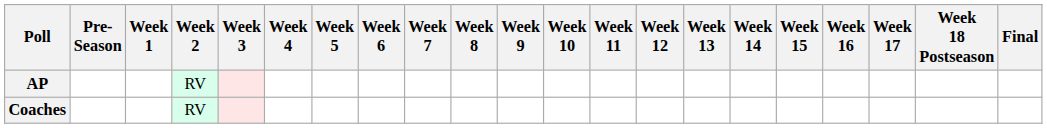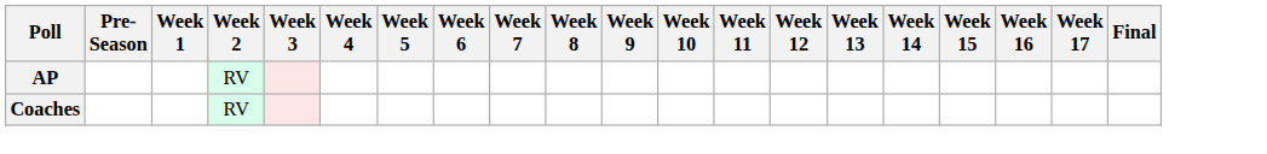- column: Week 18 Postseason
